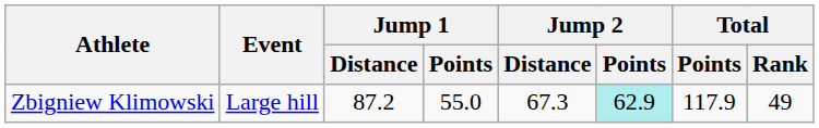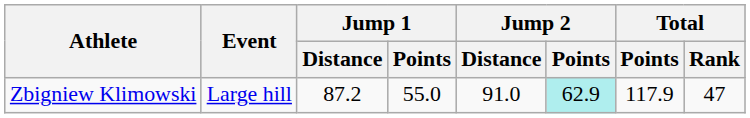Zbigniew Klimowski | Jump 2 / Distance: 67.3 -> 91.0
Zbigniew Klimowski | Total / Rank: 49 -> 47
